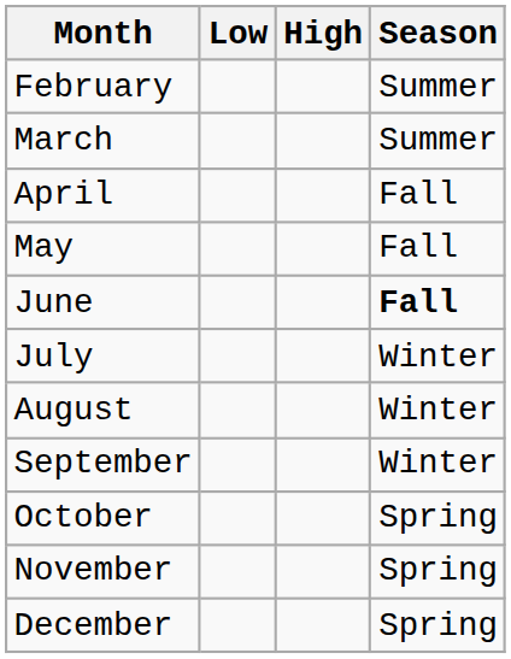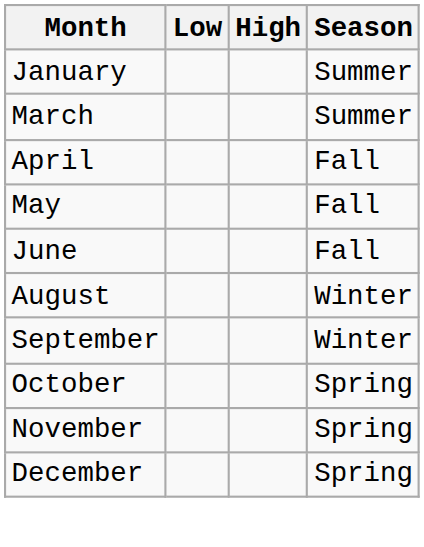+ row: January | Summer
- row: February | Summer
June | Season: bold -> normal
- row: July | Winter
